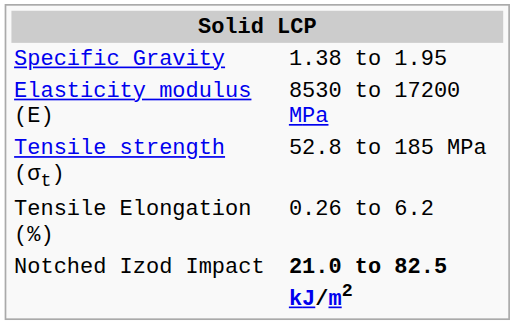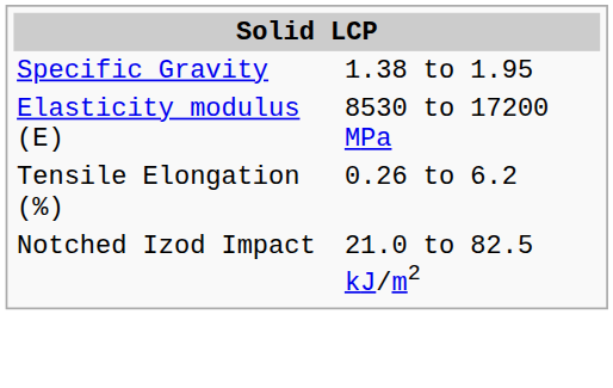- row: Tensile strength (σt) | 52.8 to 185 MPa
Notched Izod Impact | column 2: bold -> normal
